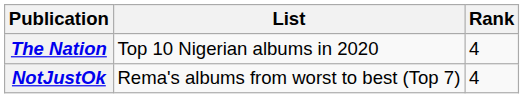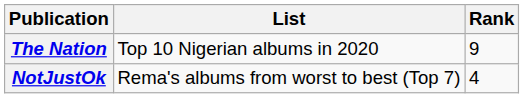The Nation | Rank: 4 -> 9
